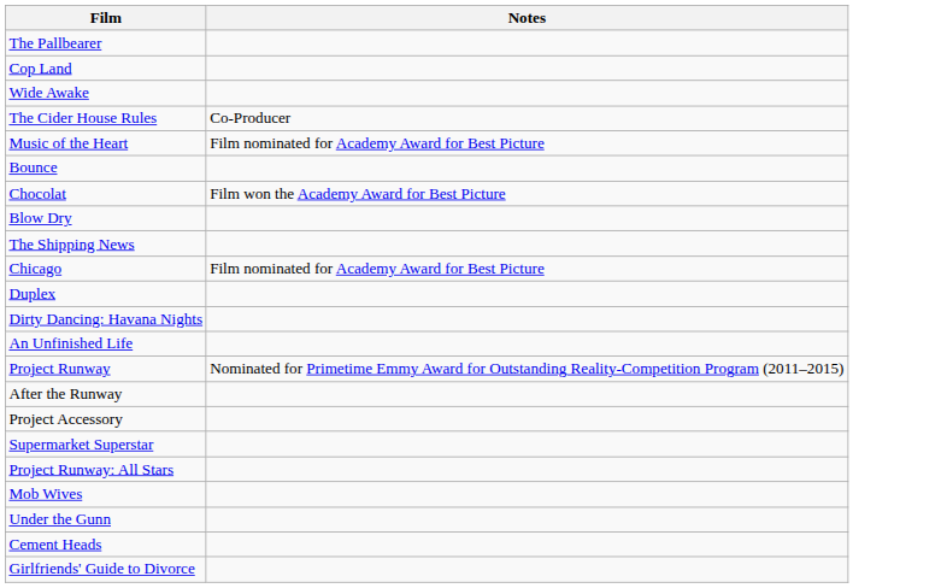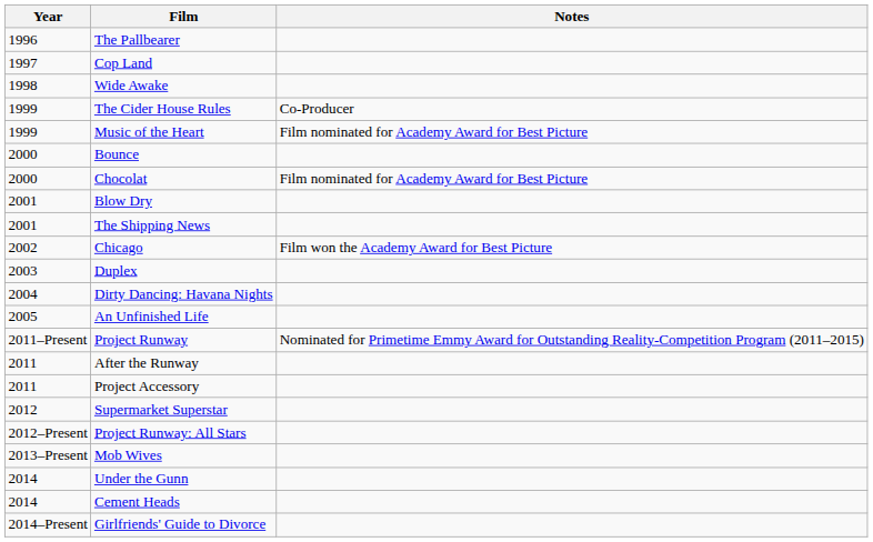+ column: Year | 1996 | 1997 | 1998 | 1999 | 1999 | 2000 | 2000 | 2001 | 2001 | 2002 | 2003 | 2004 | 2005 | 2011–Present | 2011 | 2011 | 2012 | 2012–Present | 2013–Present | 2014 | 2014 | 2014–Present
Chocolat | Notes: Film won the Academy Award for Best Picture -> Film nominated for Academy Award for Best Picture
Chicago | Notes: Film nominated for Academy Award for Best Picture -> Film won the Academy Award for Best Picture
